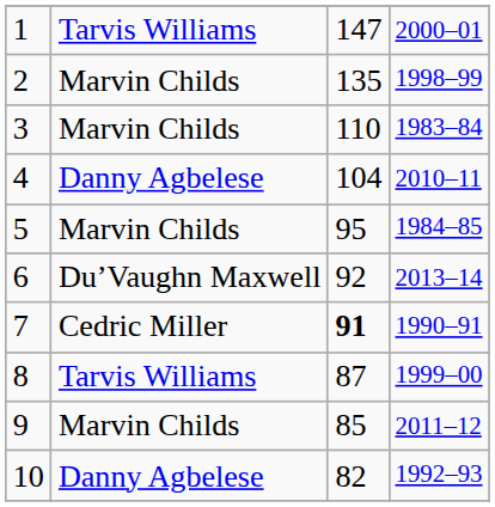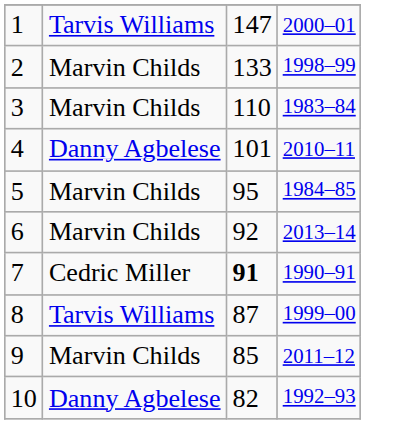2 | column 3: 135 -> 133
4 | column 3: 104 -> 101
6 | column 2: Du’Vaughn Maxwell -> Marvin Childs
